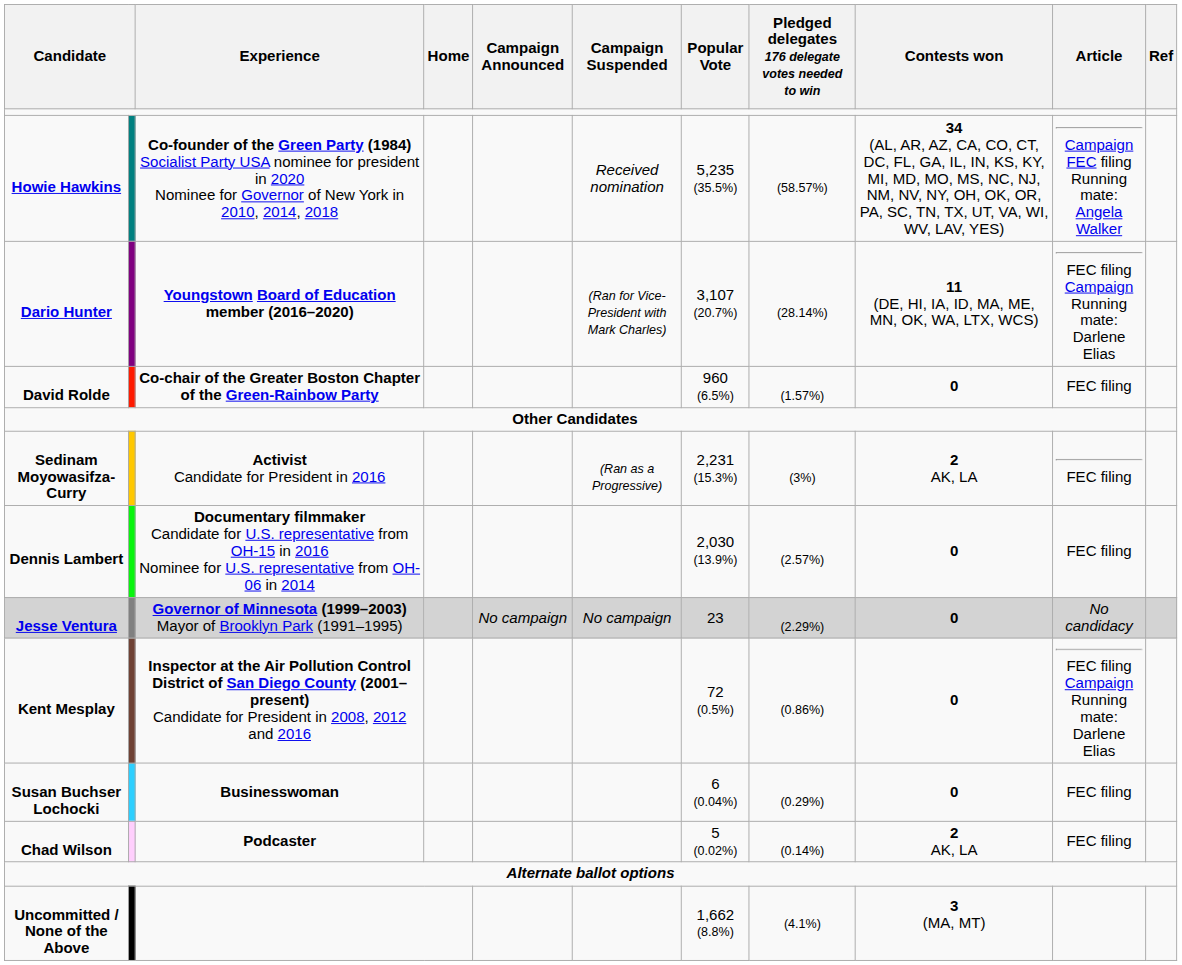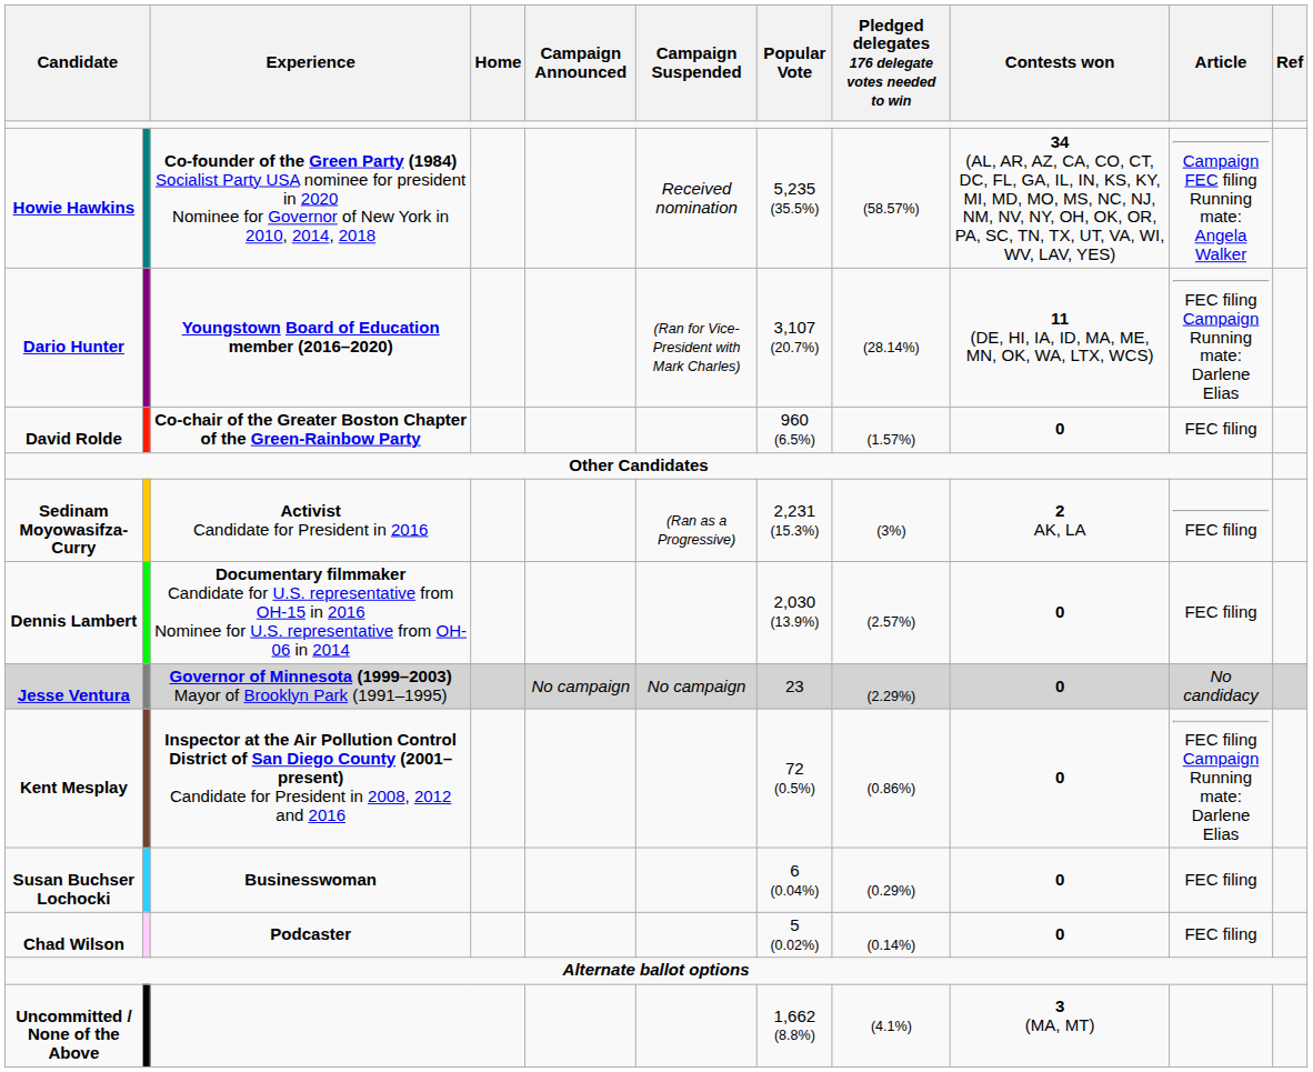Chad Wilson | Contests won: 2 AK, LA -> 0
